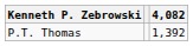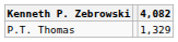P.T. Thomas | 4,082: 1,392 -> 1,329
